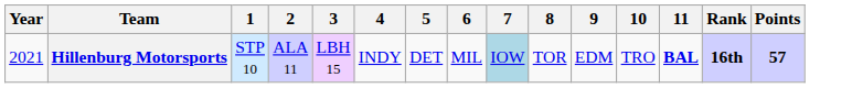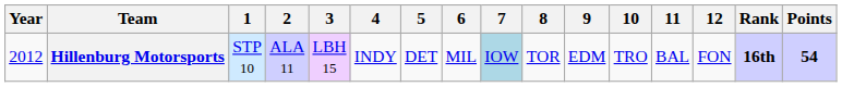+ column: 12 | FON
Hillenburg Motorsports | Year: 2021 -> 2012
Hillenburg Motorsports | 11: bold -> normal
Hillenburg Motorsports | Points: 57 -> 54
